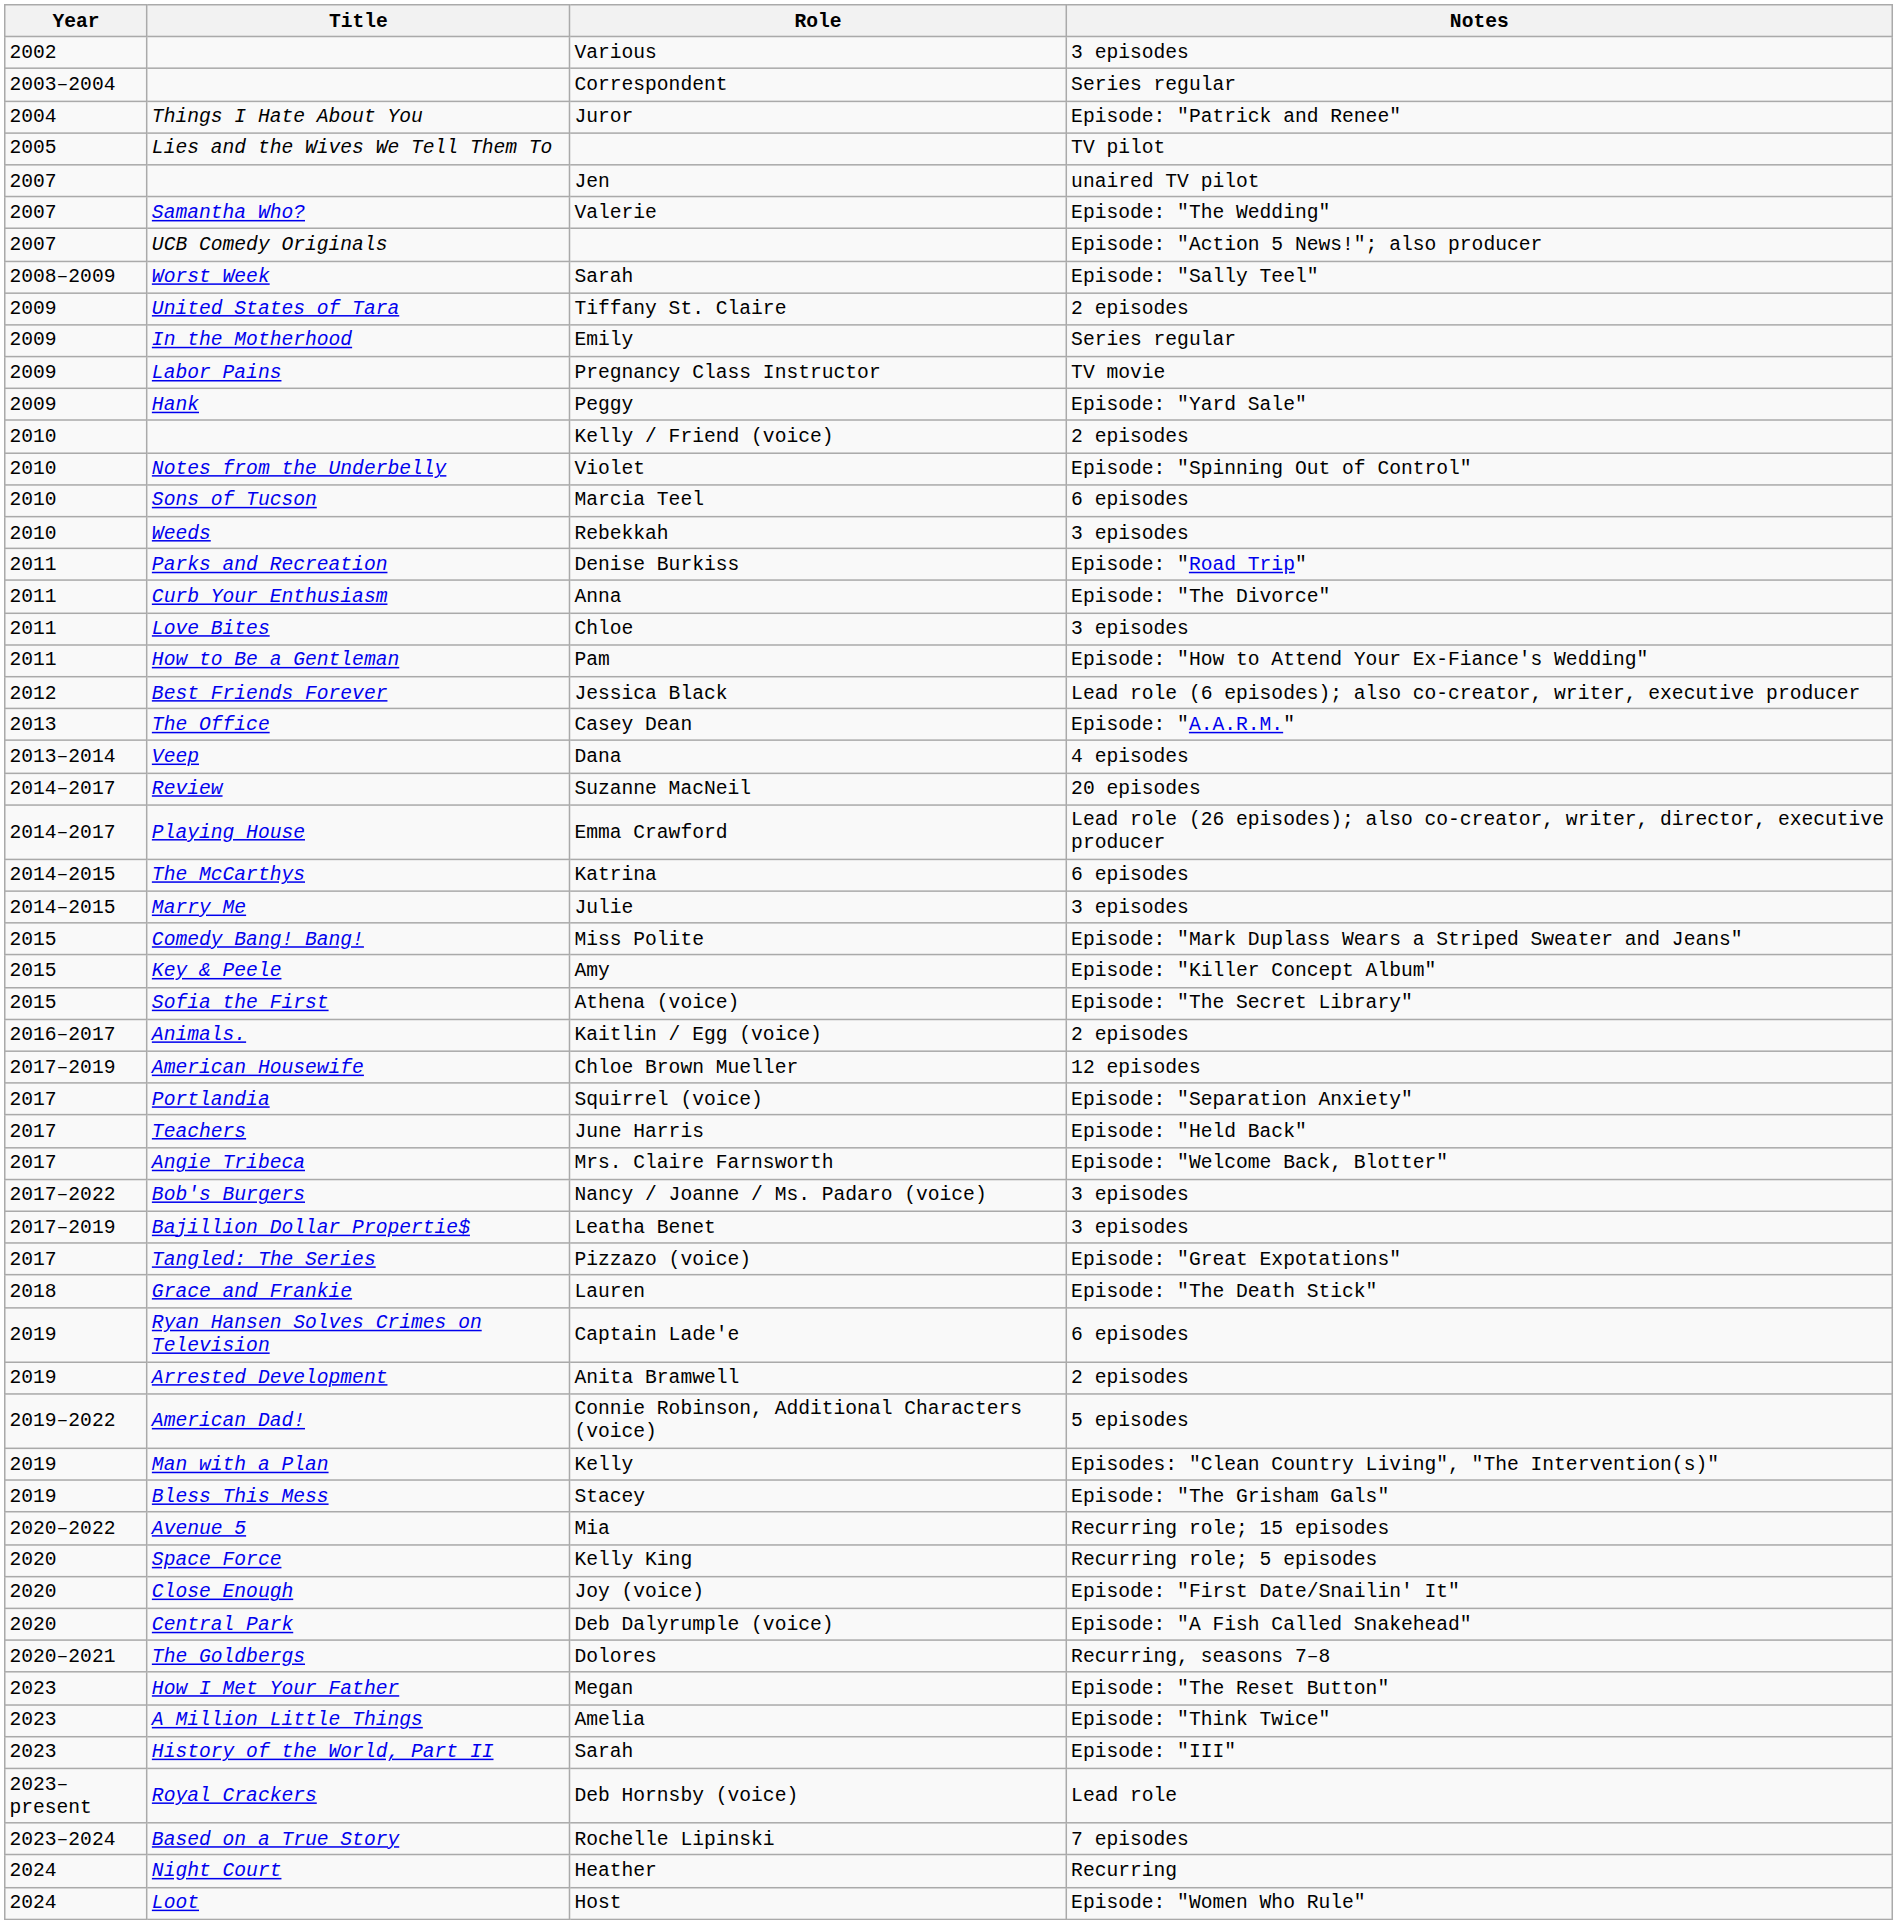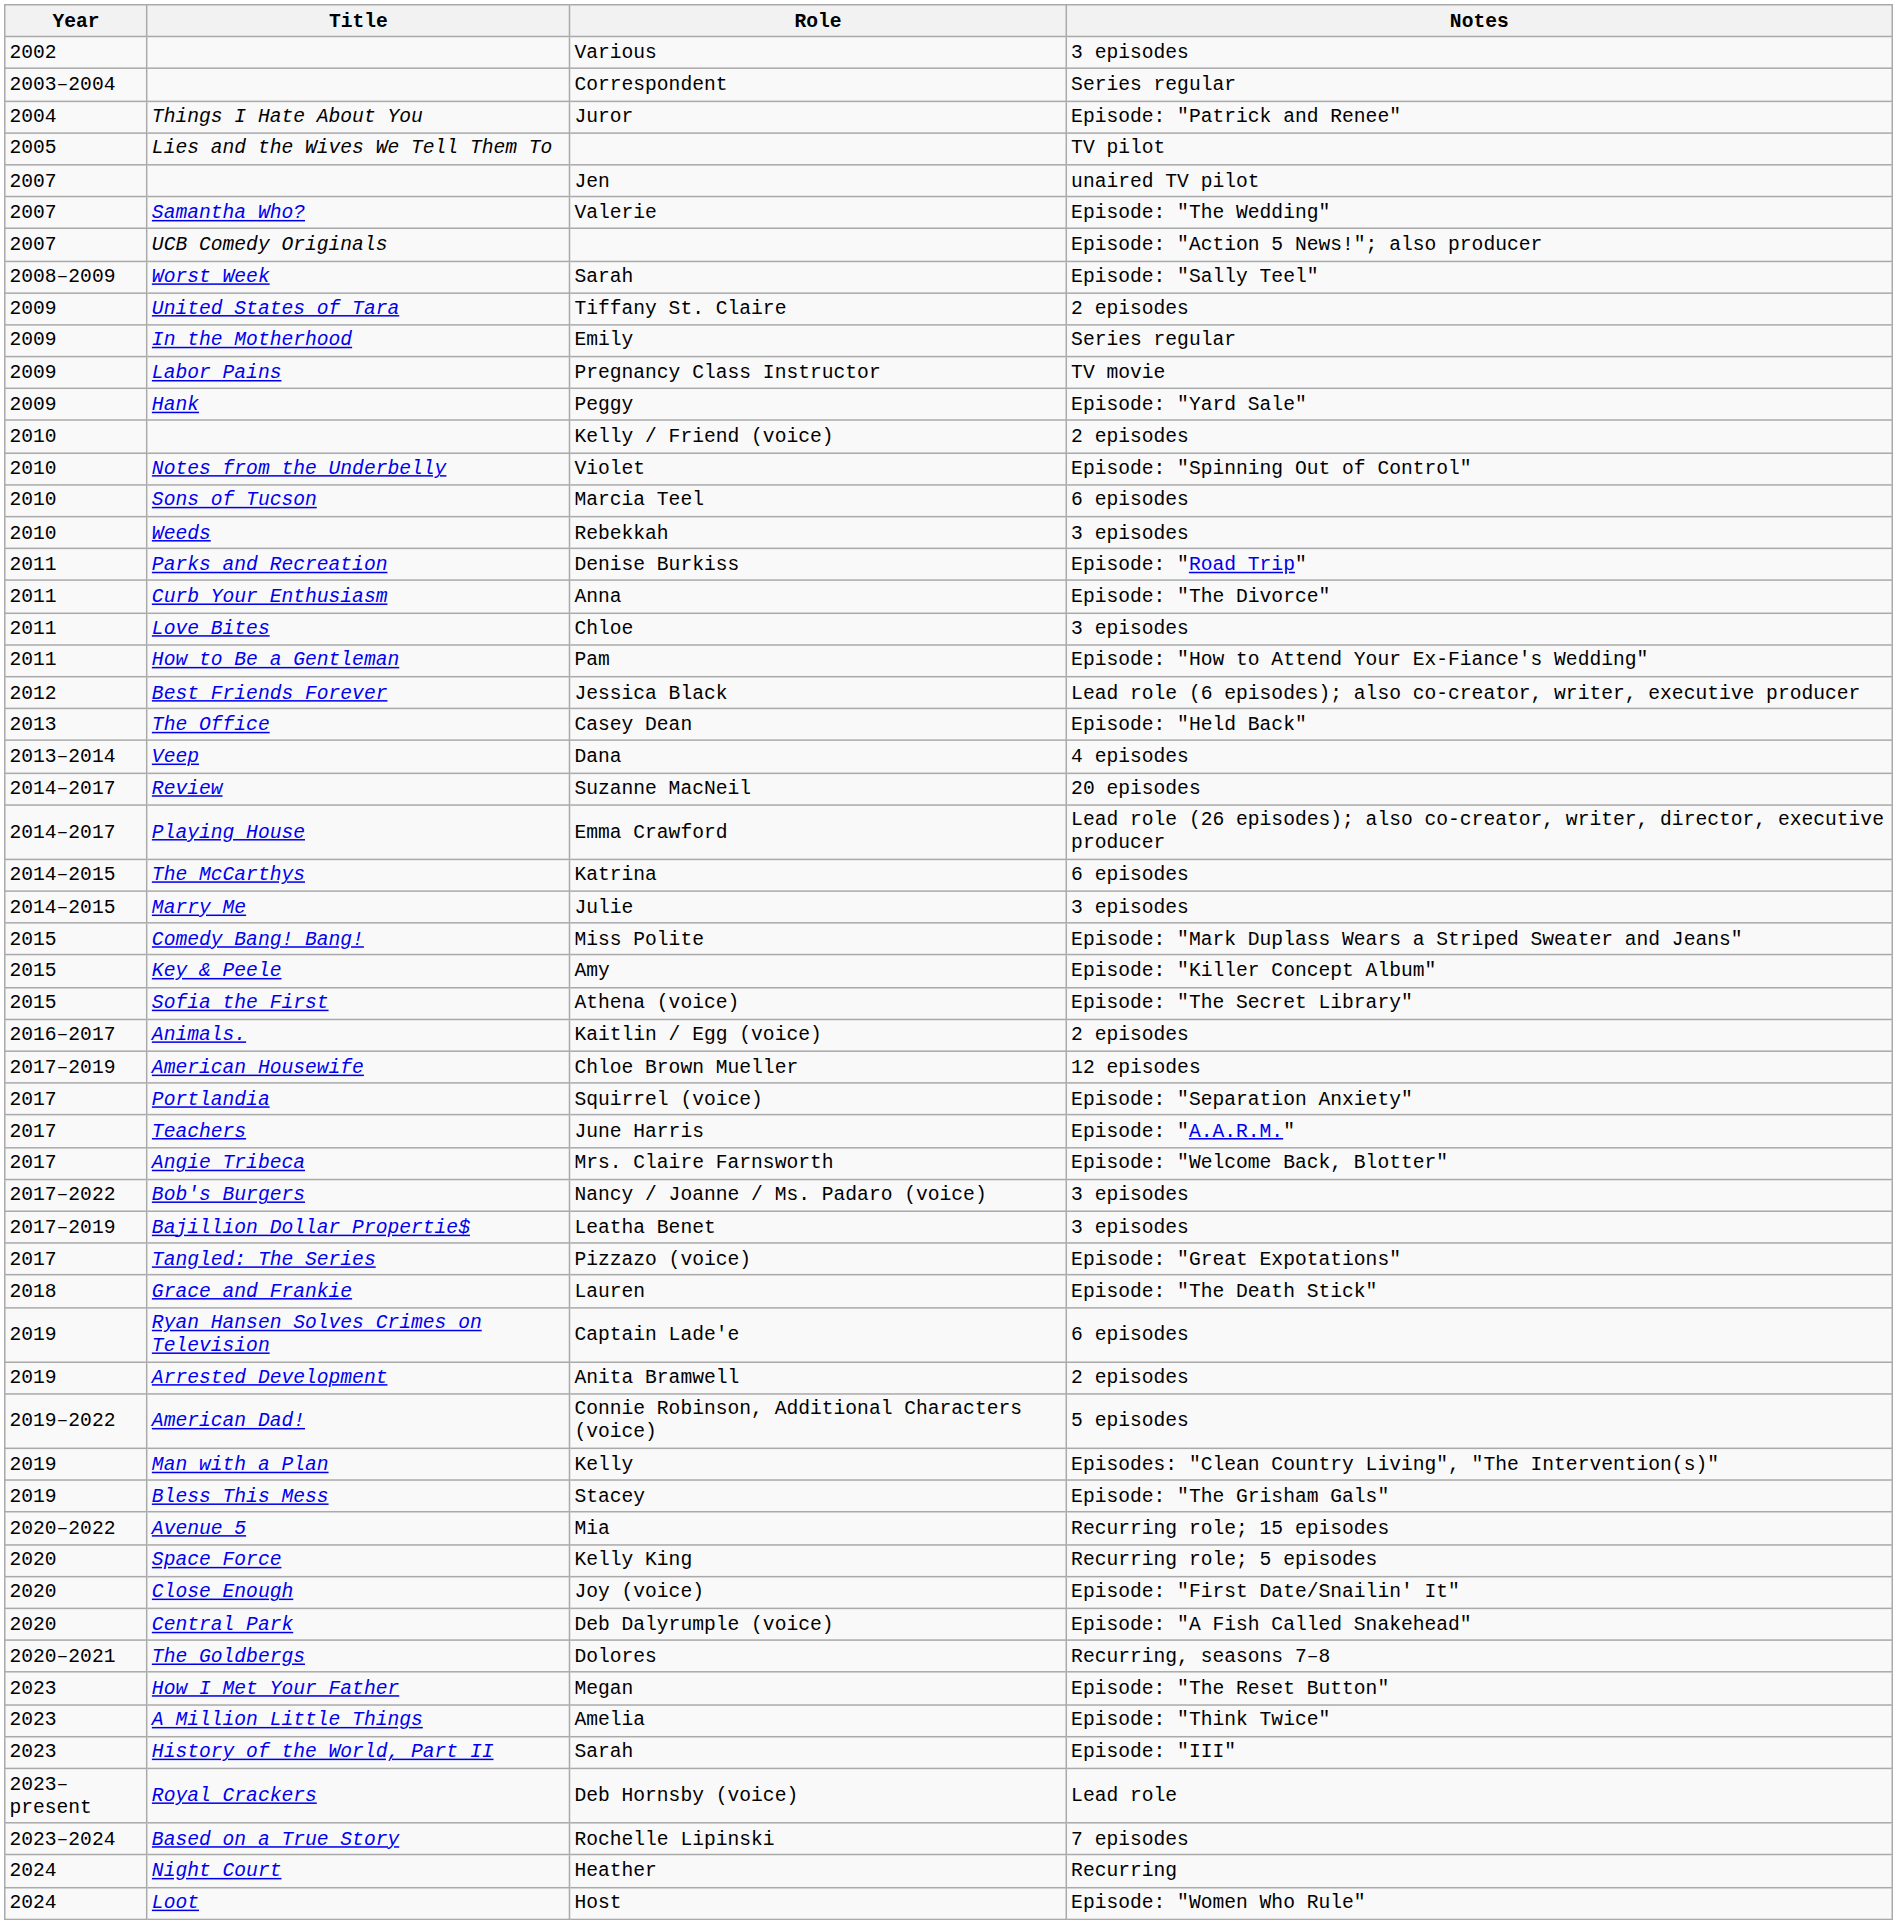Casey Dean | Notes: Episode: "A.A.R.M." -> Episode: "Held Back"
June Harris | Notes: Episode: "Held Back" -> Episode: "A.A.R.M."
